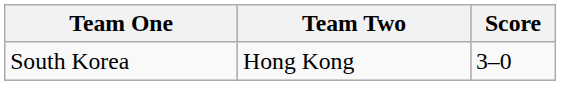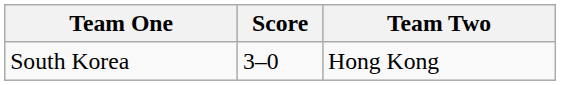columns swapped: Team Two <-> Score
